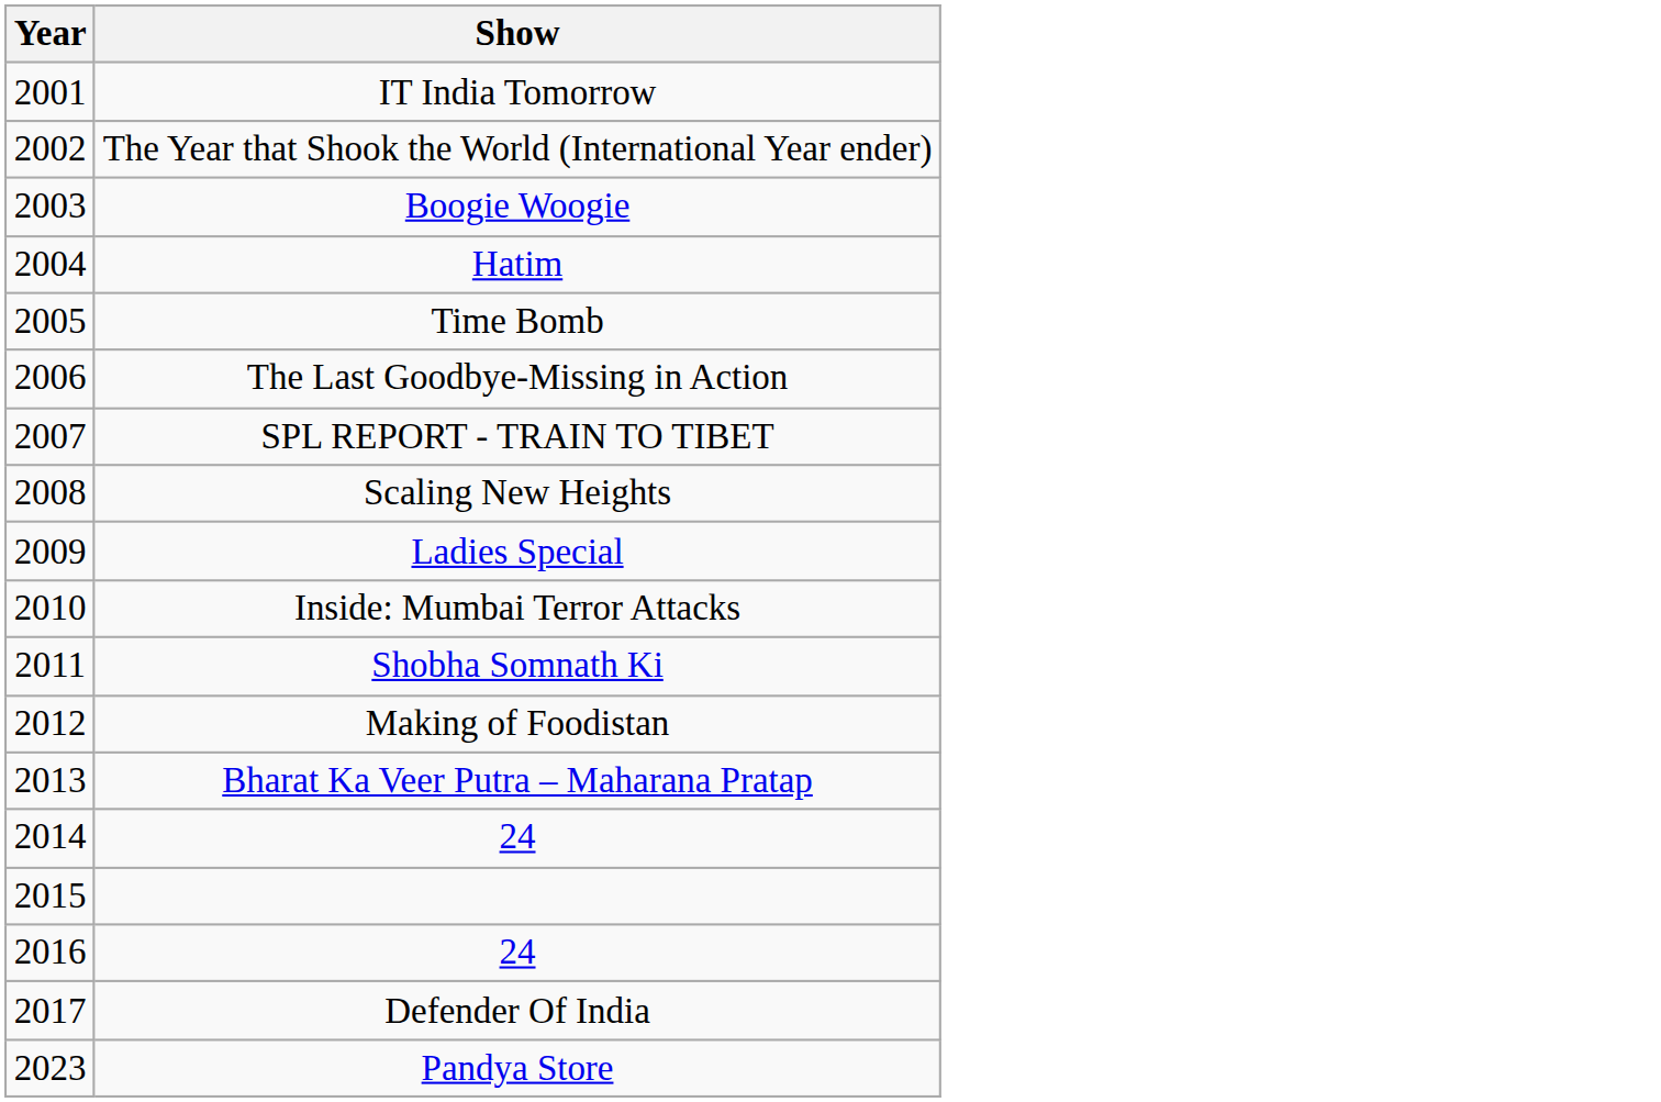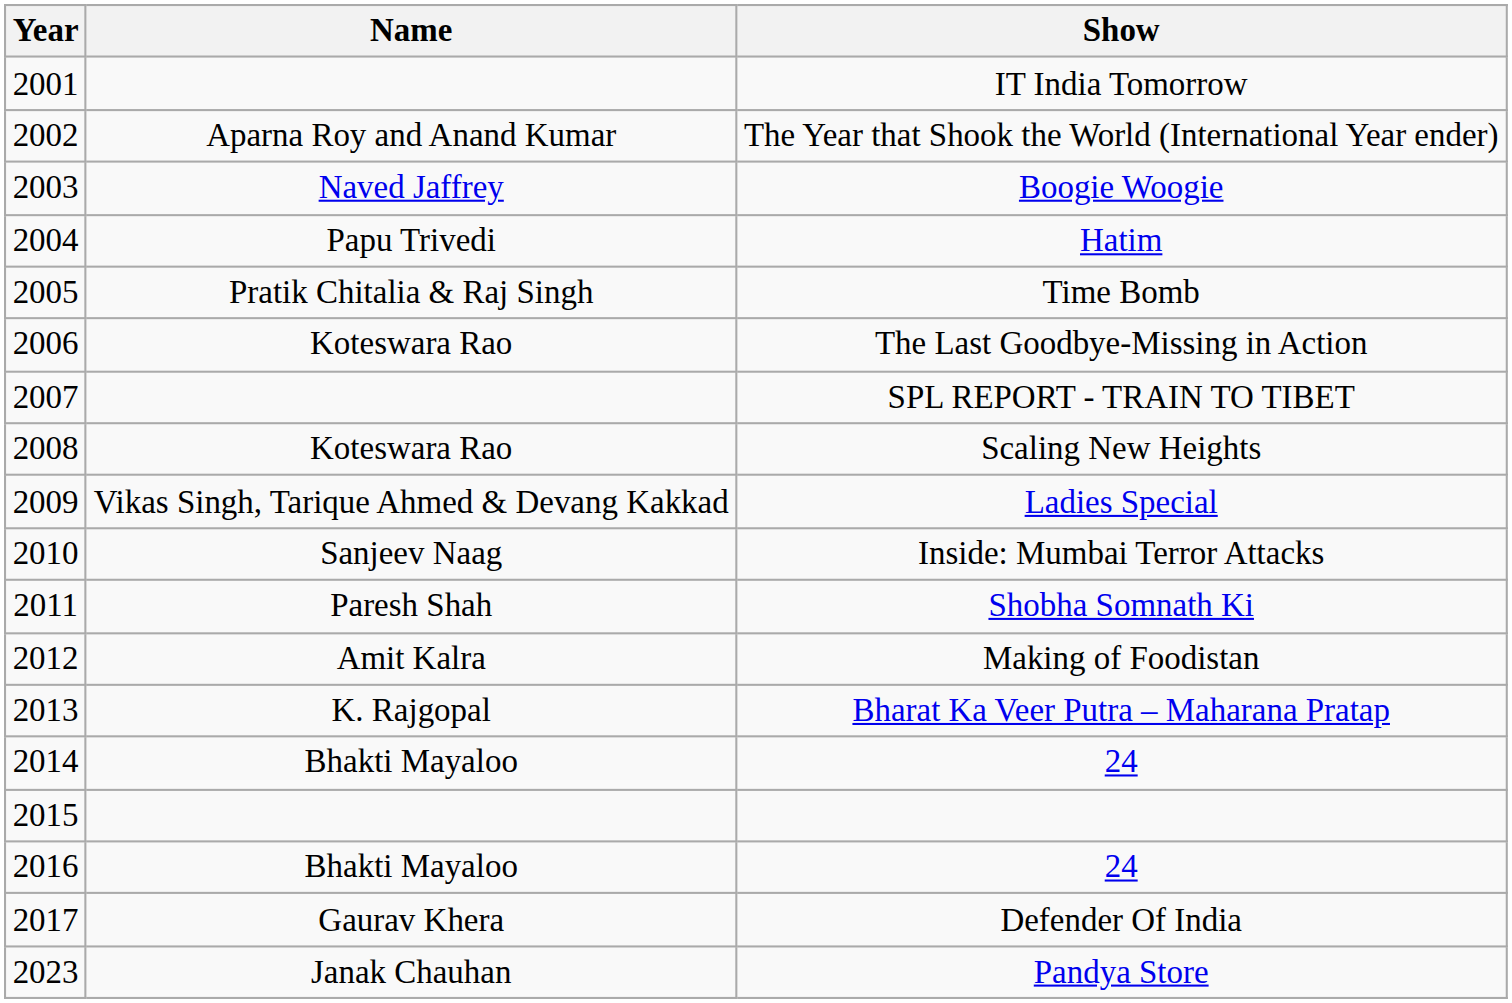+ column: Name | Aparna Roy and Anand Kumar | Naved Jaffrey | Papu Trivedi | Pratik Chitalia & Raj Singh | Koteswara Rao | Koteswara Rao | Vikas Singh, Tarique Ahmed & Devang Kakkad | Sanjeev Naag | Paresh Shah | Amit Kalra | K. Rajgopal | Bhakti Mayaloo | Bhakti Mayaloo | Gaurav Khera | Janak Chauhan
